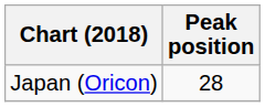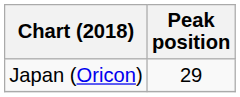Japan (Oricon) | Peak position: 28 -> 29
